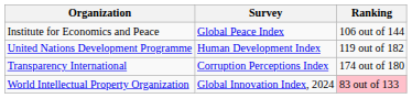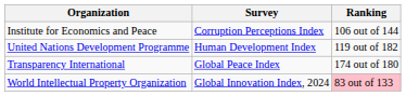Institute for Economics and Peace | Survey: Global Peace Index -> Corruption Perceptions Index
Transparency International | Survey: Corruption Perceptions Index -> Global Peace Index
